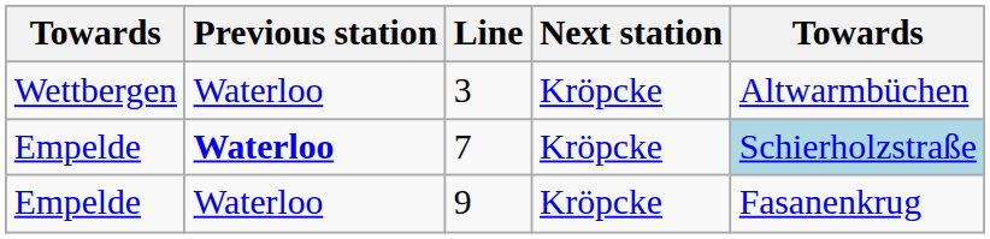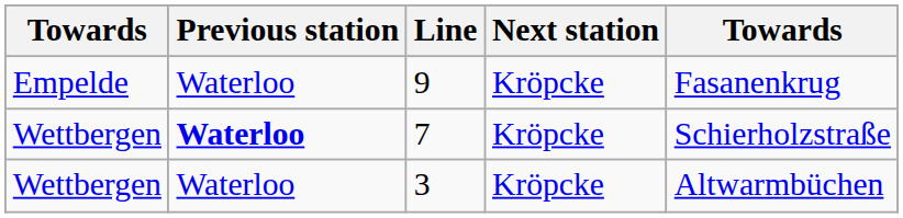rows swapped: 3 <-> 9
7 | column 1: Empelde -> Wettbergen
7 | column 5: lightblue background -> no background
